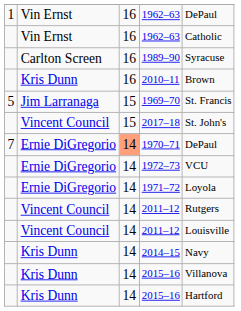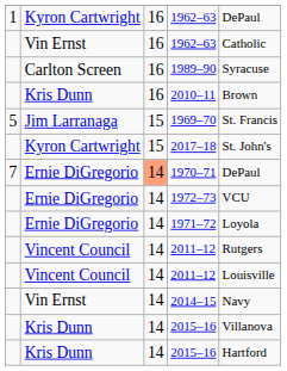1 / 1962–63 | column 2: Vin Ernst -> Kyron Cartwright
2017–18 | column 2: Vincent Council -> Kyron Cartwright
2014–15 | column 2: Kris Dunn -> Vin Ernst
